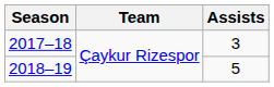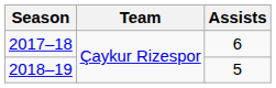2017–18 | Assists: 3 -> 6
